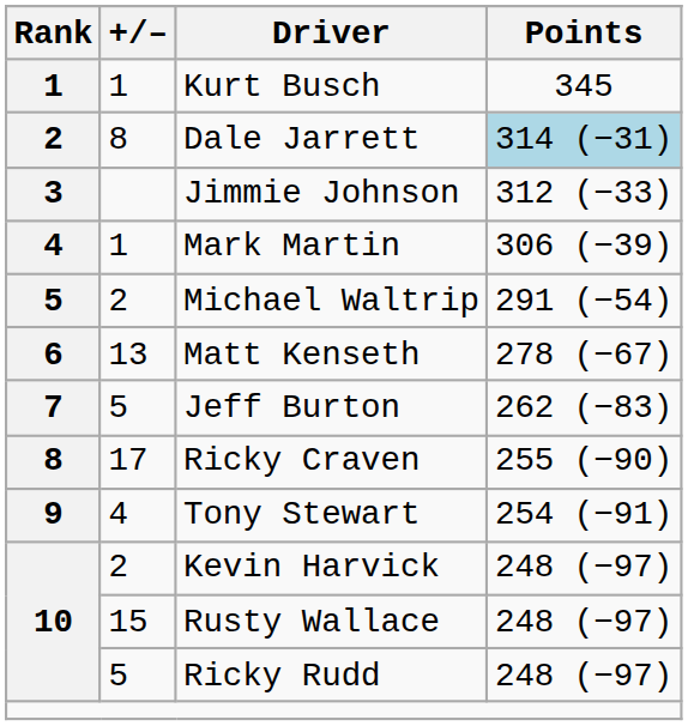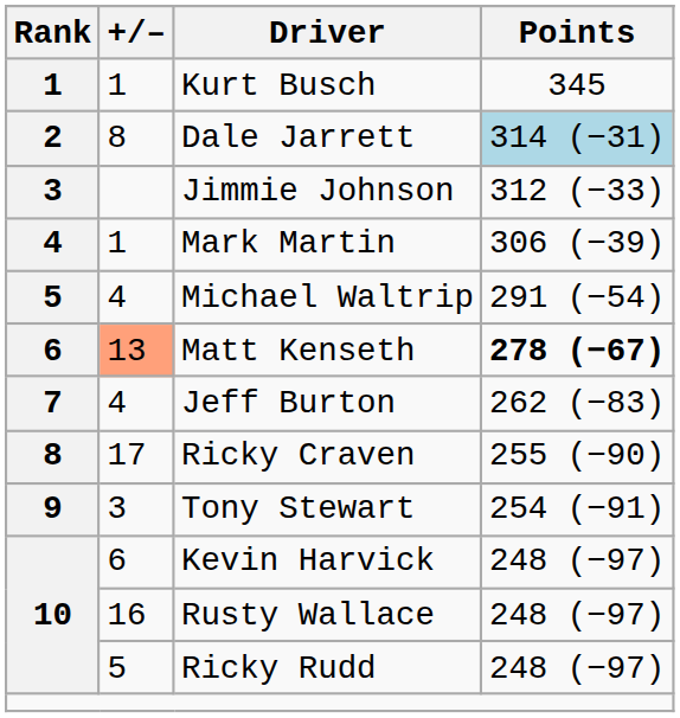Michael Waltrip | +/–: 2 -> 4
Matt Kenseth | +/–: no background -> lightsalmon background
Matt Kenseth | Points: normal -> bold
Jeff Burton | +/–: 5 -> 4
Tony Stewart | +/–: 4 -> 3
Kevin Harvick | +/–: 2 -> 6
Rusty Wallace | +/–: 15 -> 16
